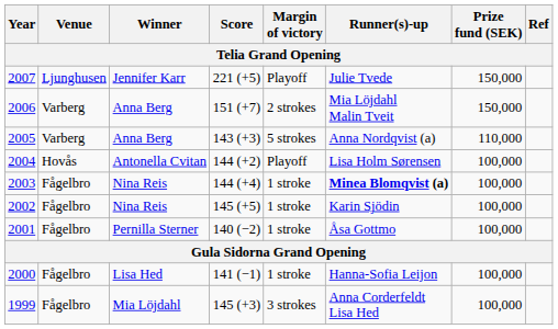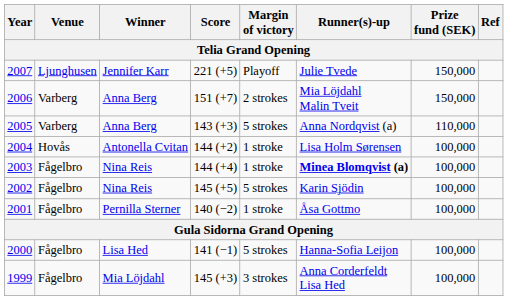2004 | Margin of victory: Playoff -> 1 stroke
2002 | Margin of victory: 1 stroke -> 5 strokes
2000 | Margin of victory: 1 stroke -> 5 strokes
